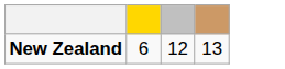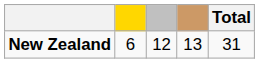+ column: Total | 31
